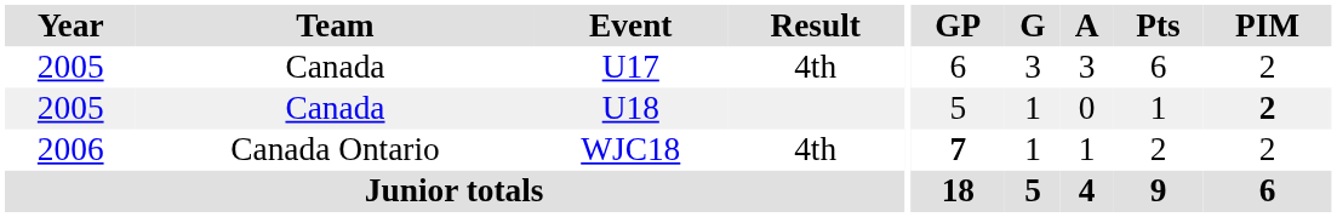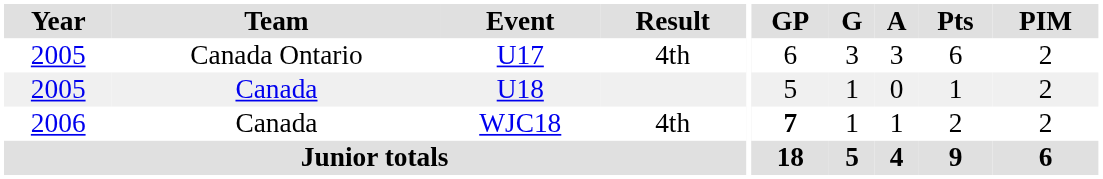U17 | Team: Canada -> Canada Ontario
U18 | PIM: bold -> normal
WJC18 | Team: Canada Ontario -> Canada
